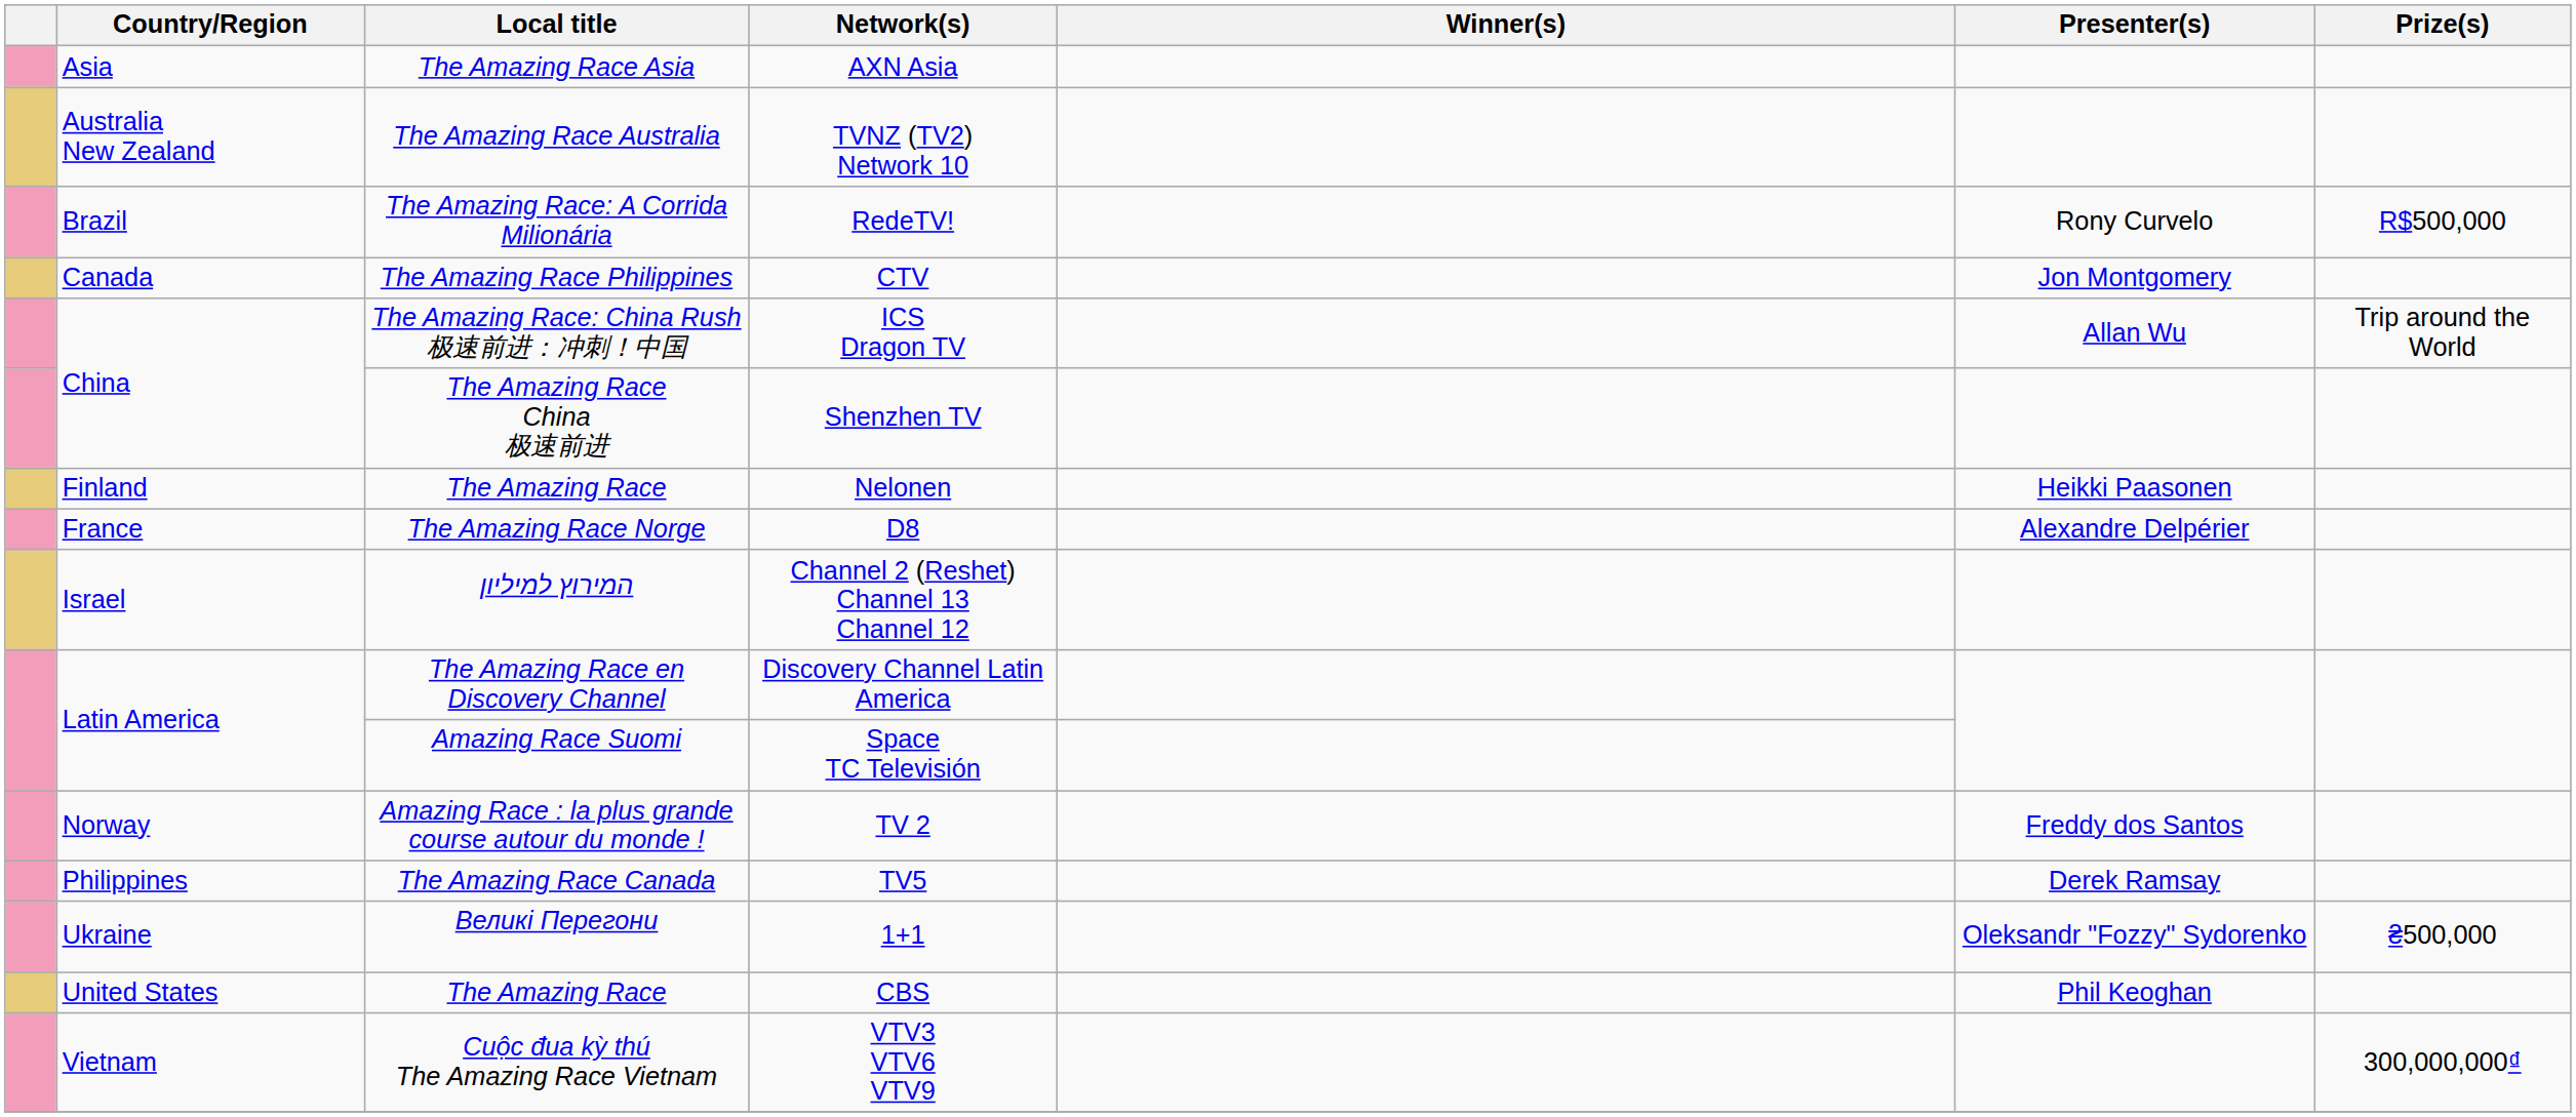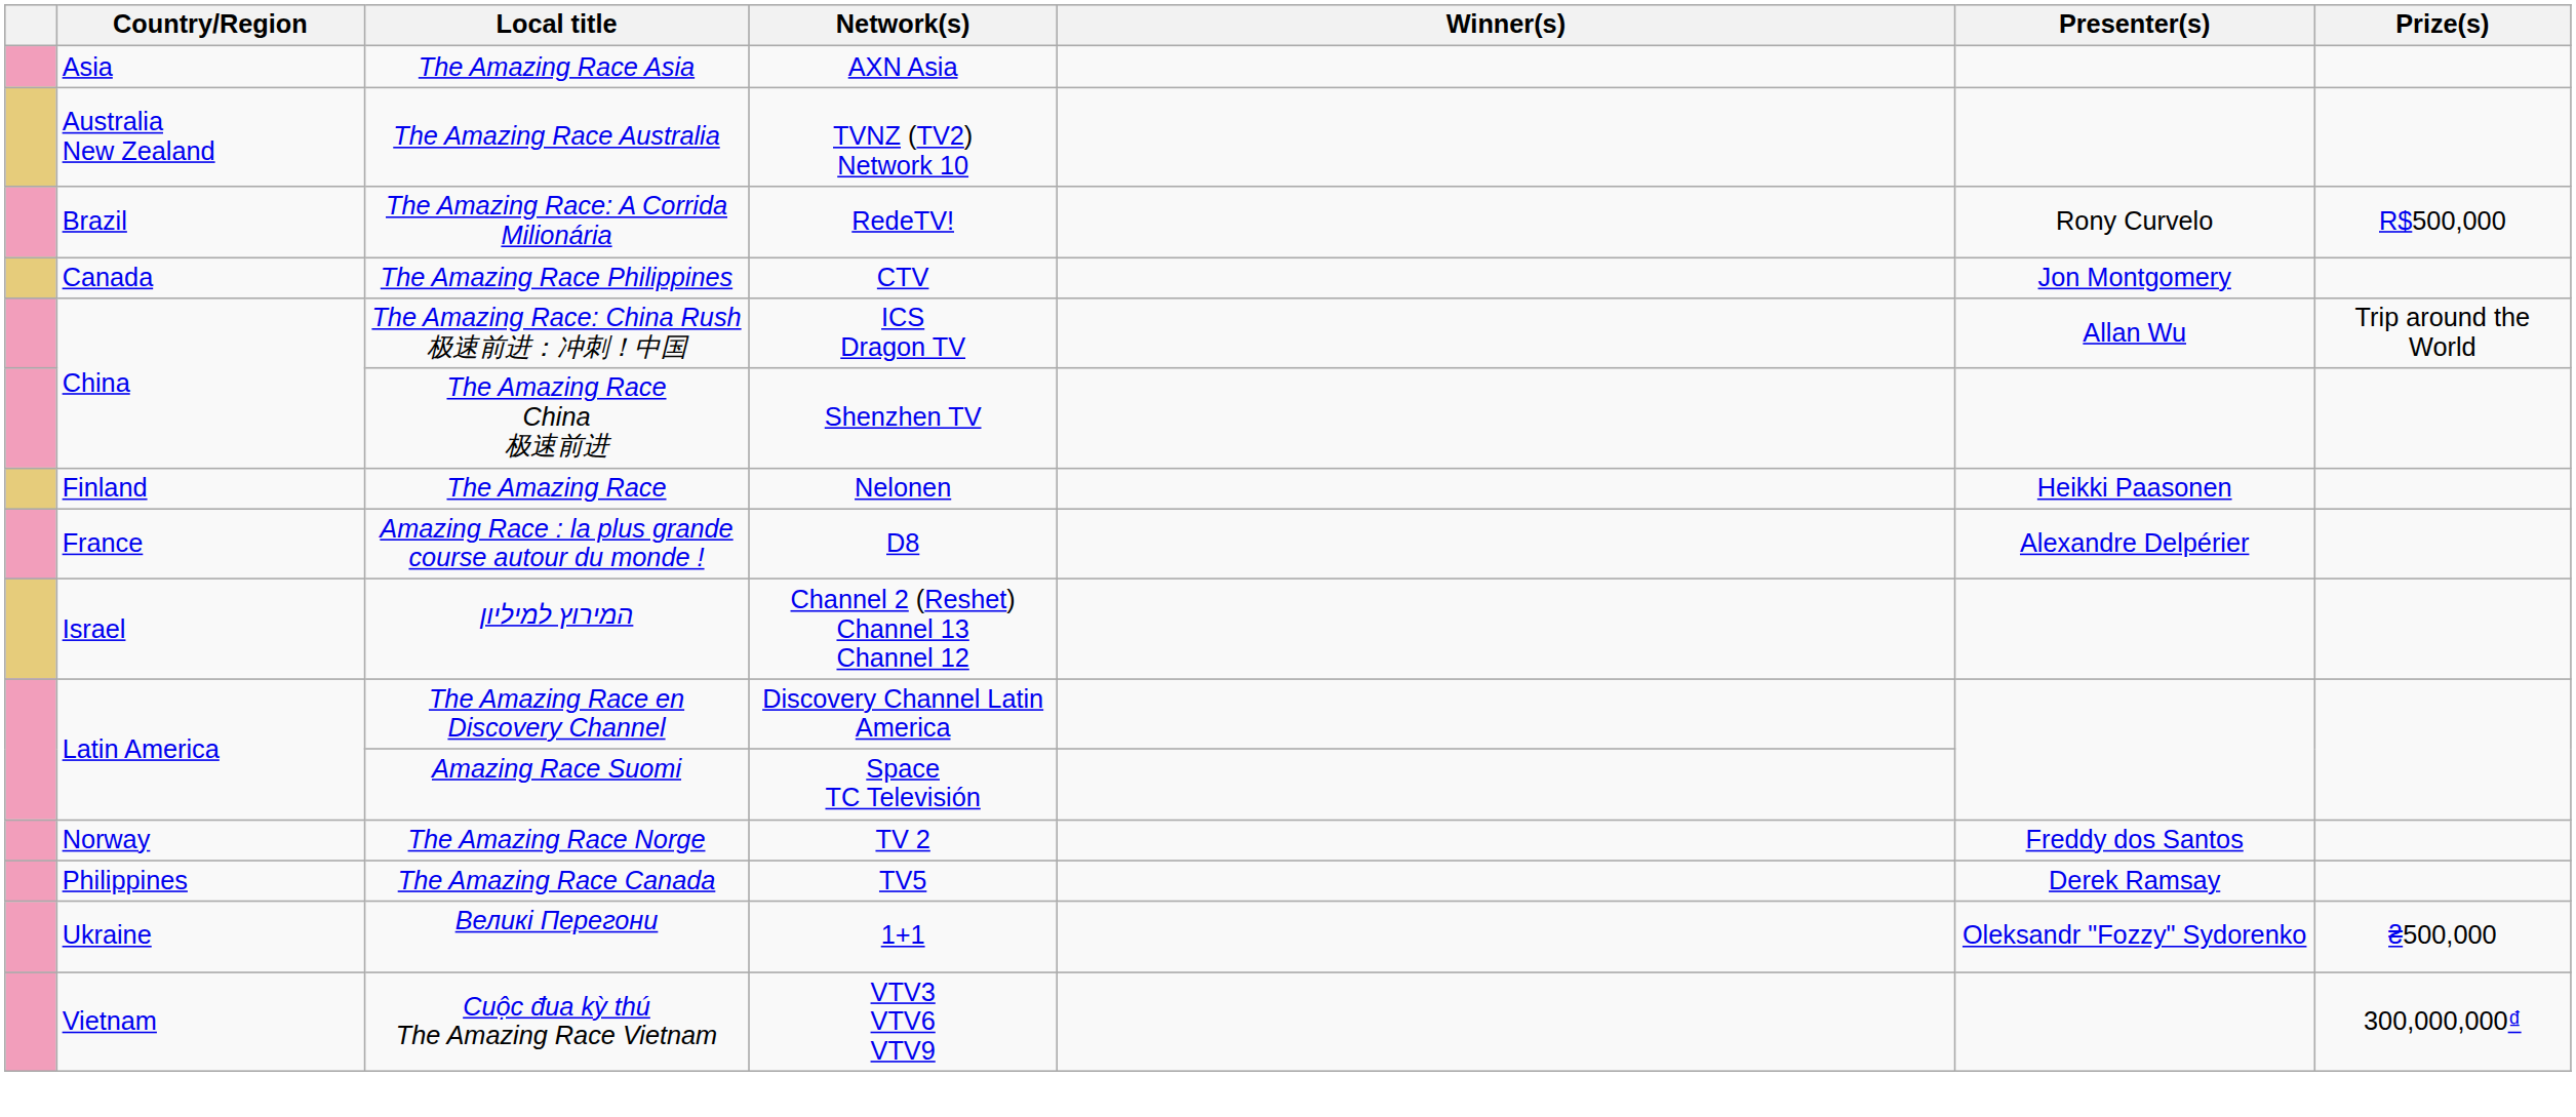D8 | Local title: The Amazing Race Norge -> Amazing Race : la plus grande course autour du monde !
TV 2 | Local title: Amazing Race : la plus grande course autour du monde ! -> The Amazing Race Norge
- row: United States | The Amazing Race | CBS | Phil Keoghan
